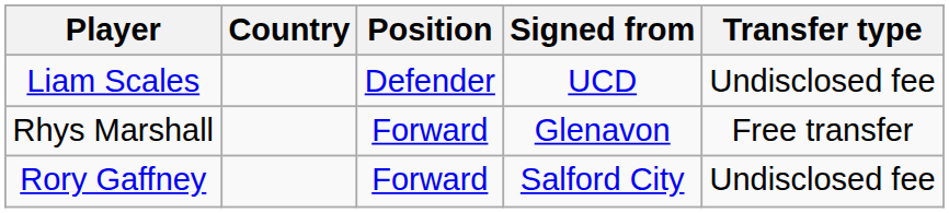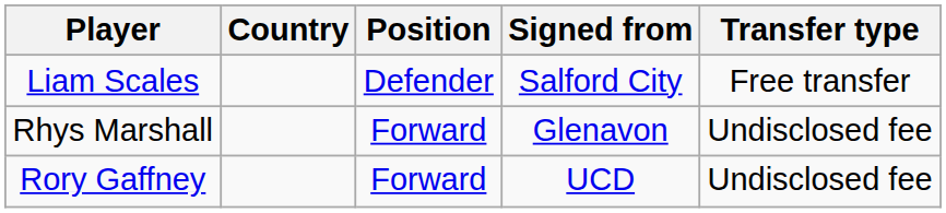Liam Scales | Signed from: UCD -> Salford City
Liam Scales | Transfer type: Undisclosed fee -> Free transfer
Rhys Marshall | Transfer type: Free transfer -> Undisclosed fee
Rory Gaffney | Signed from: Salford City -> UCD
